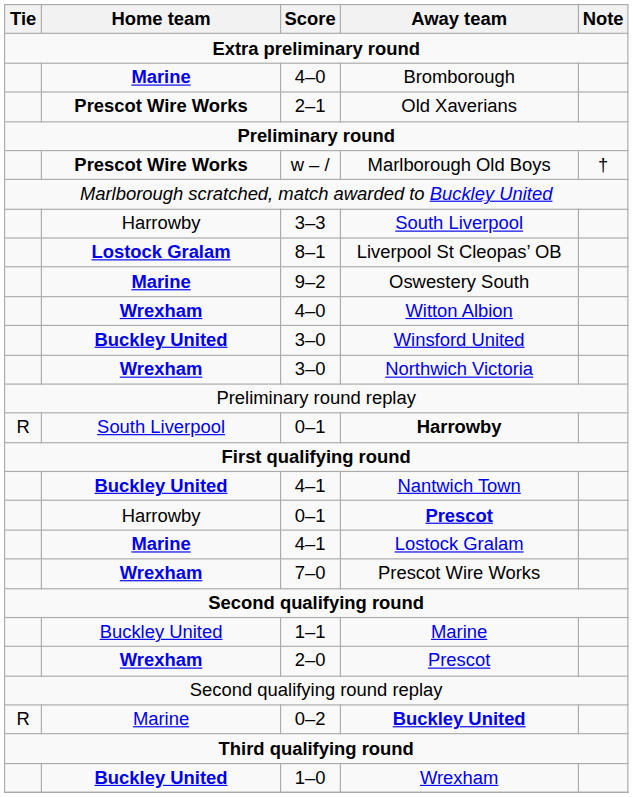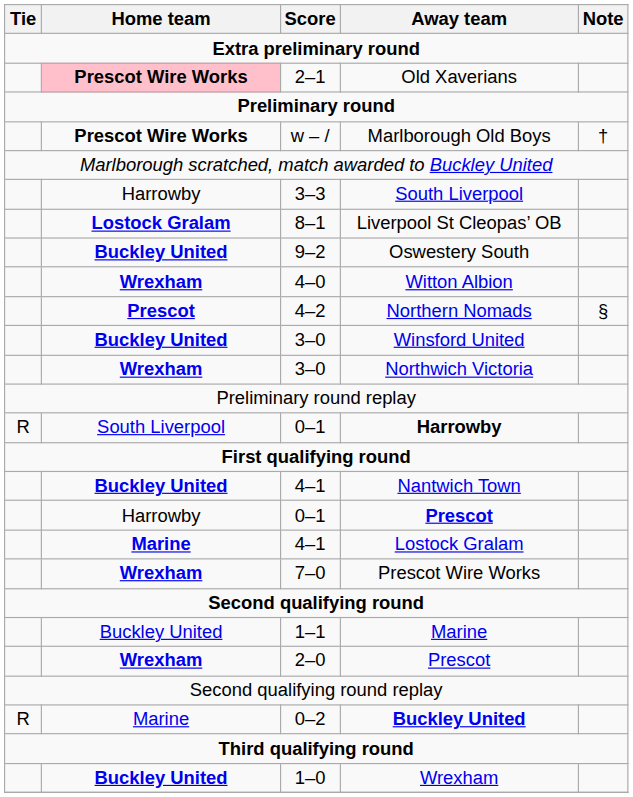- row: Marine | 4–0 | Bromborough
Old Xaverians | Home team: no background -> pink background
Oswestery South | Home team: Marine -> Buckley United
+ row: Prescot | 4–2 | Northern Nomads | §
